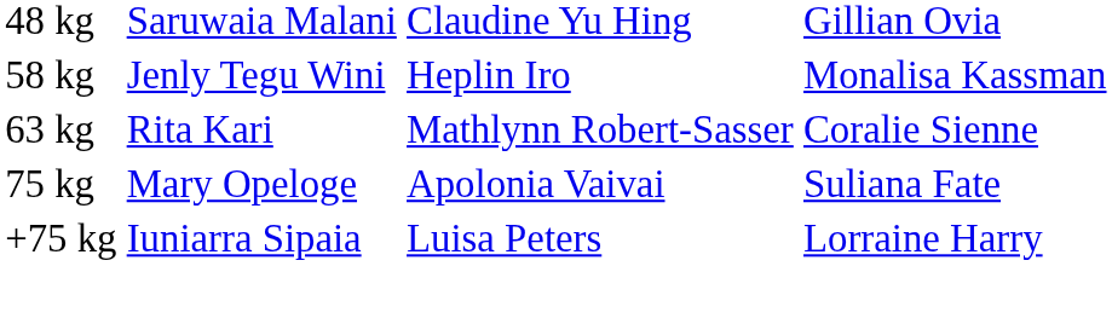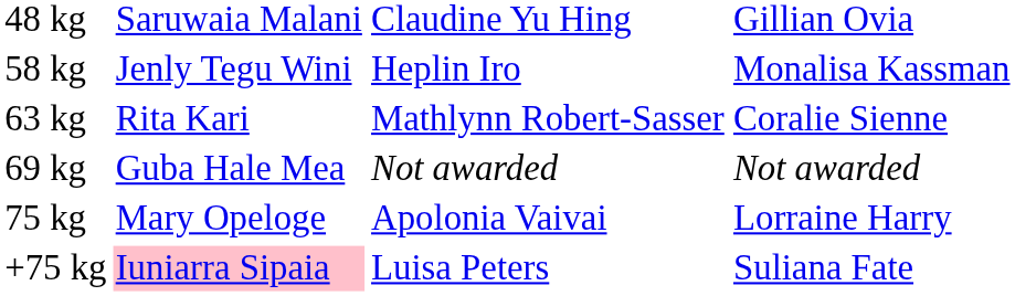+ row: 69 kg | Guba Hale Mea | Not awarded | Not awarded
75 kg | column 4: Suliana Fate -> Lorraine Harry
+75 kg | column 2: no background -> pink background
+75 kg | column 4: Lorraine Harry -> Suliana Fate
